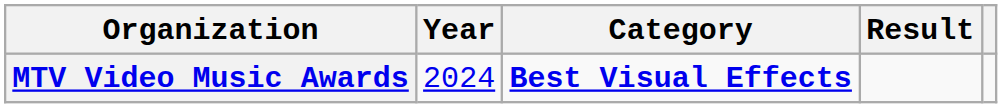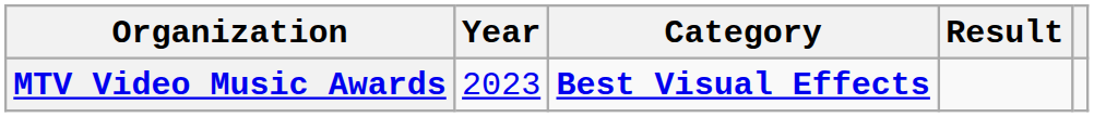MTV Video Music Awards | Year: 2024 -> 2023
